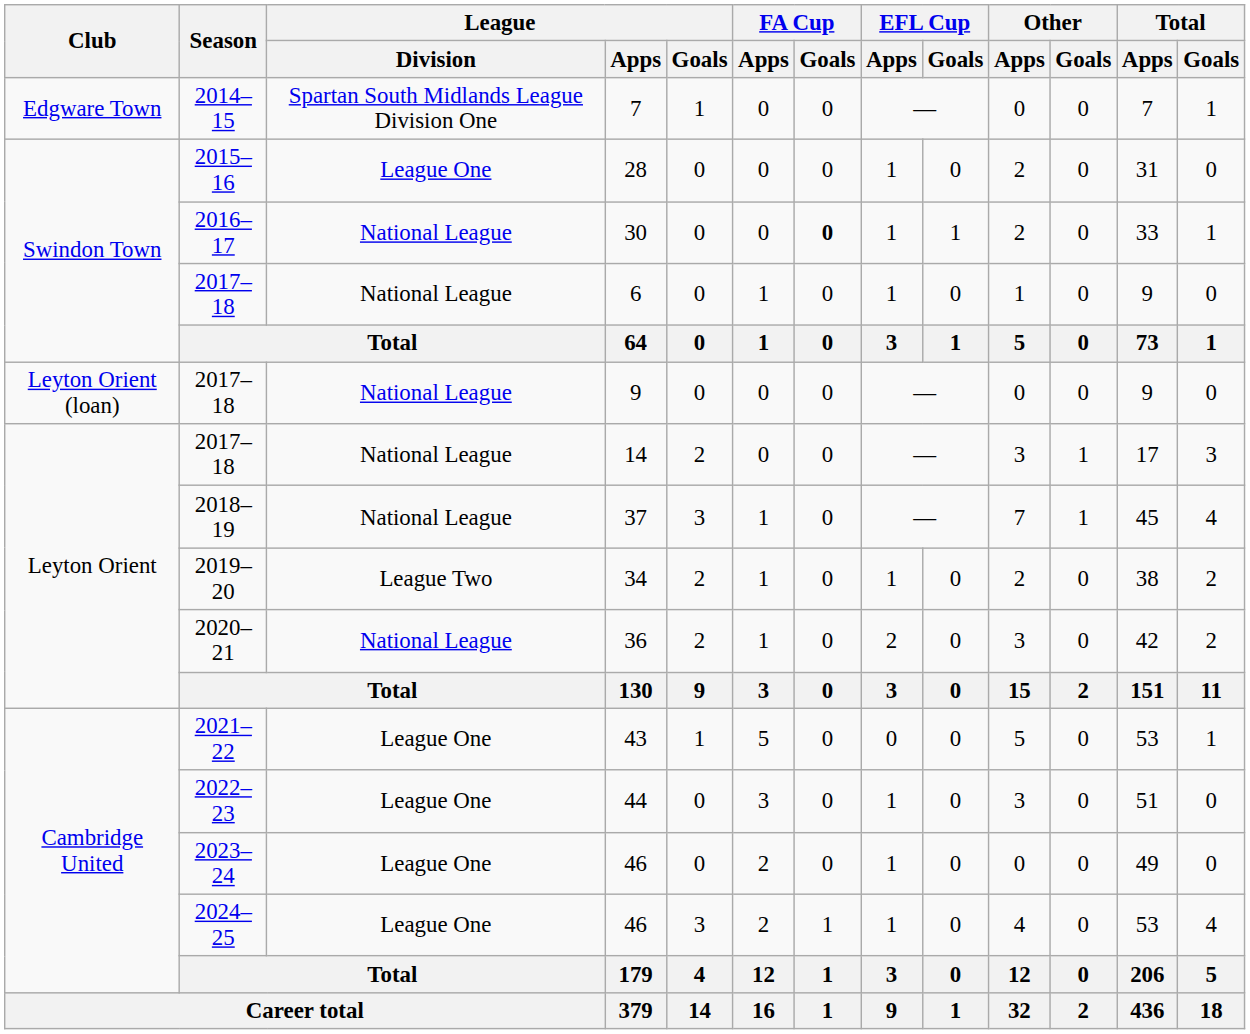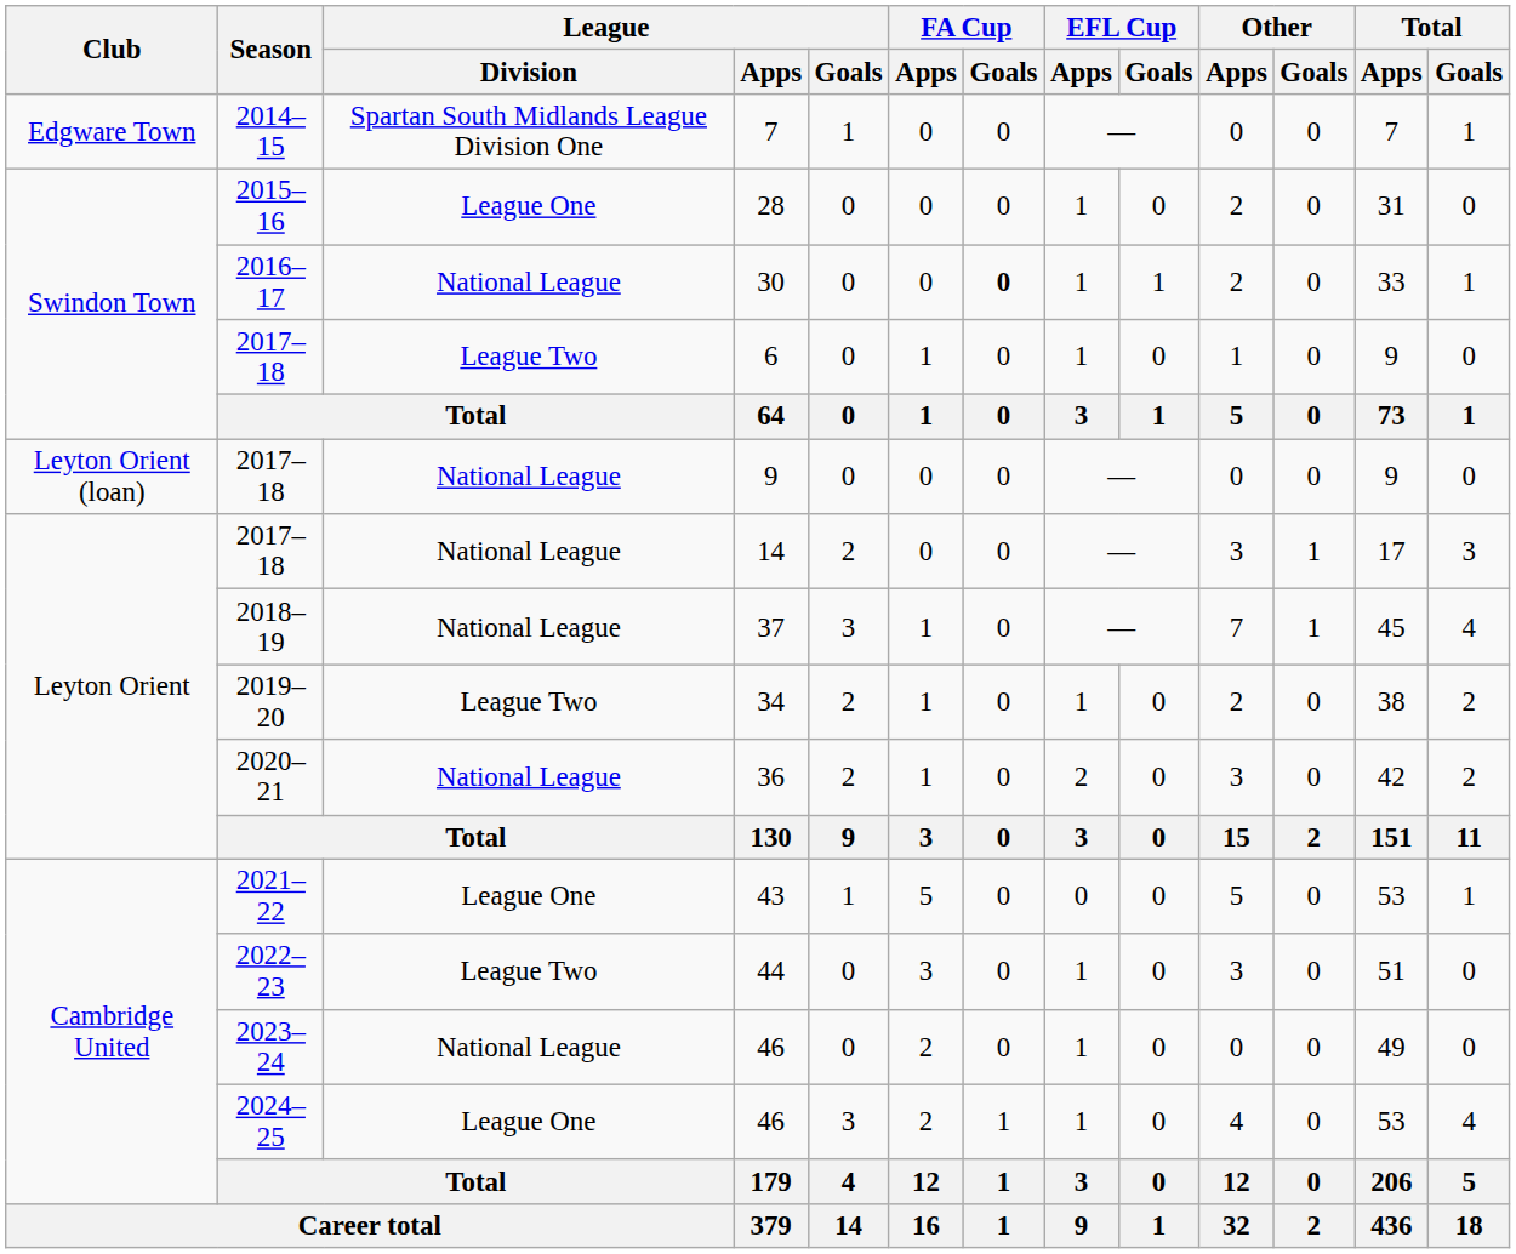6 | League / Division: National League -> League Two
44 | League / Division: League One -> League Two
2023–24 / 46 | League / Division: League One -> National League
